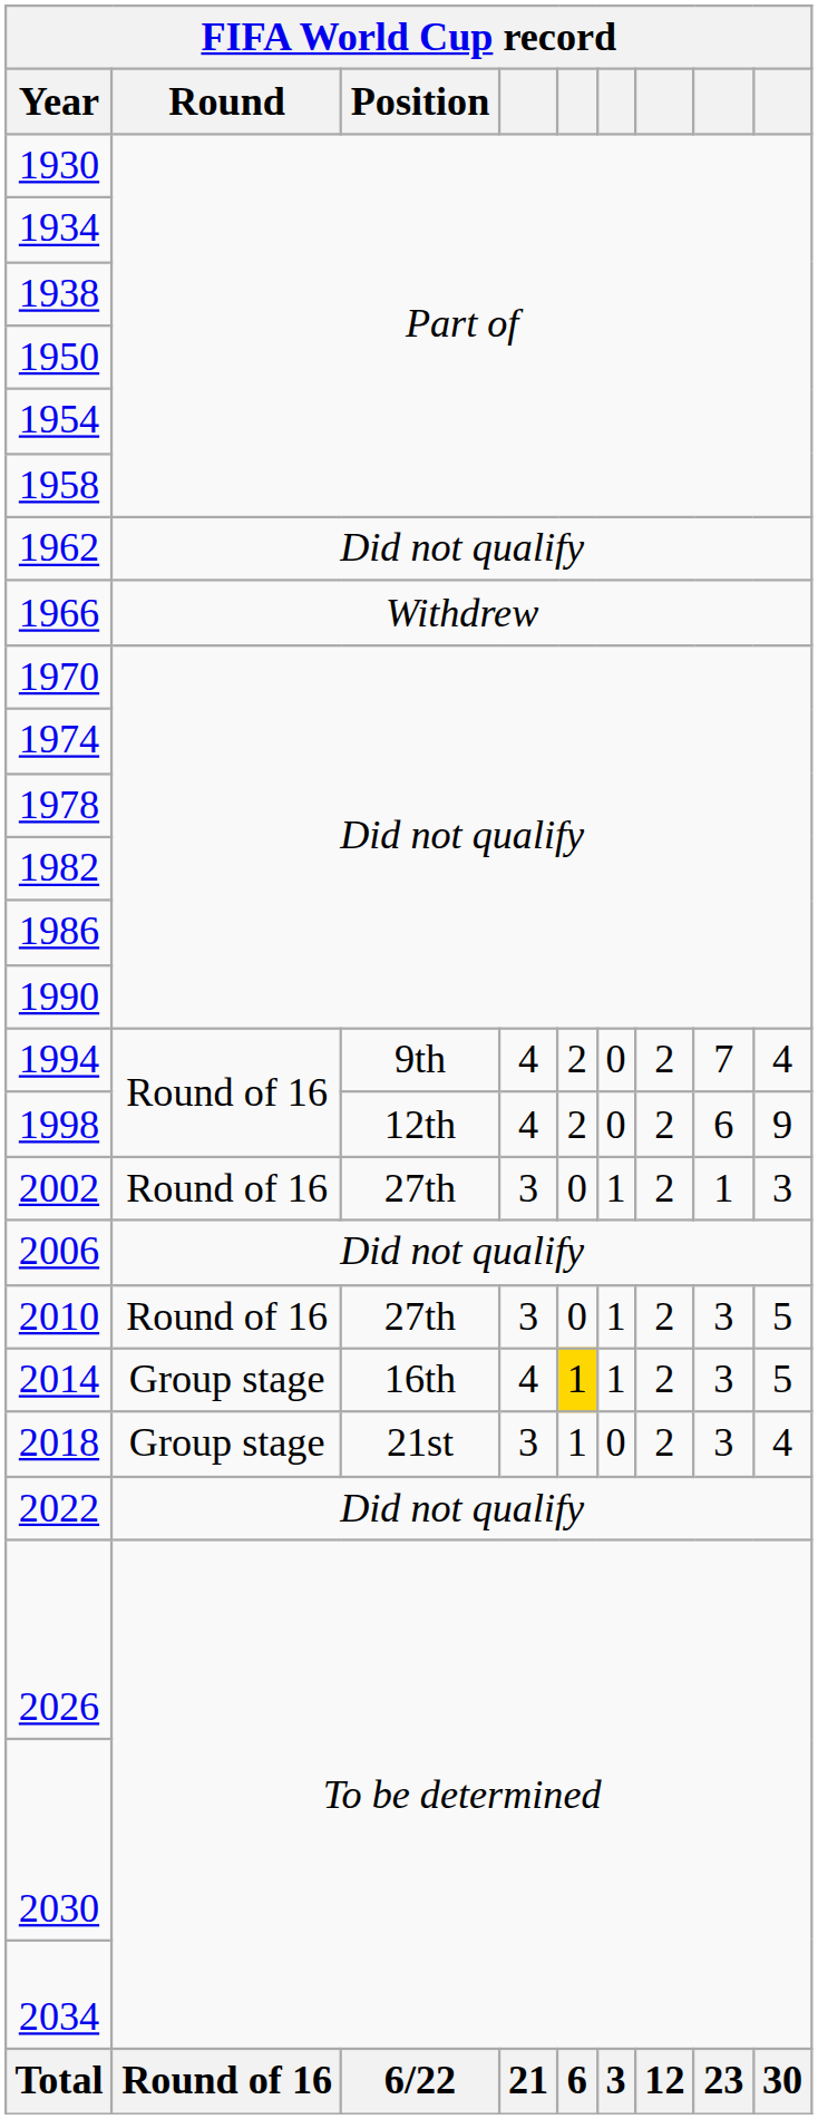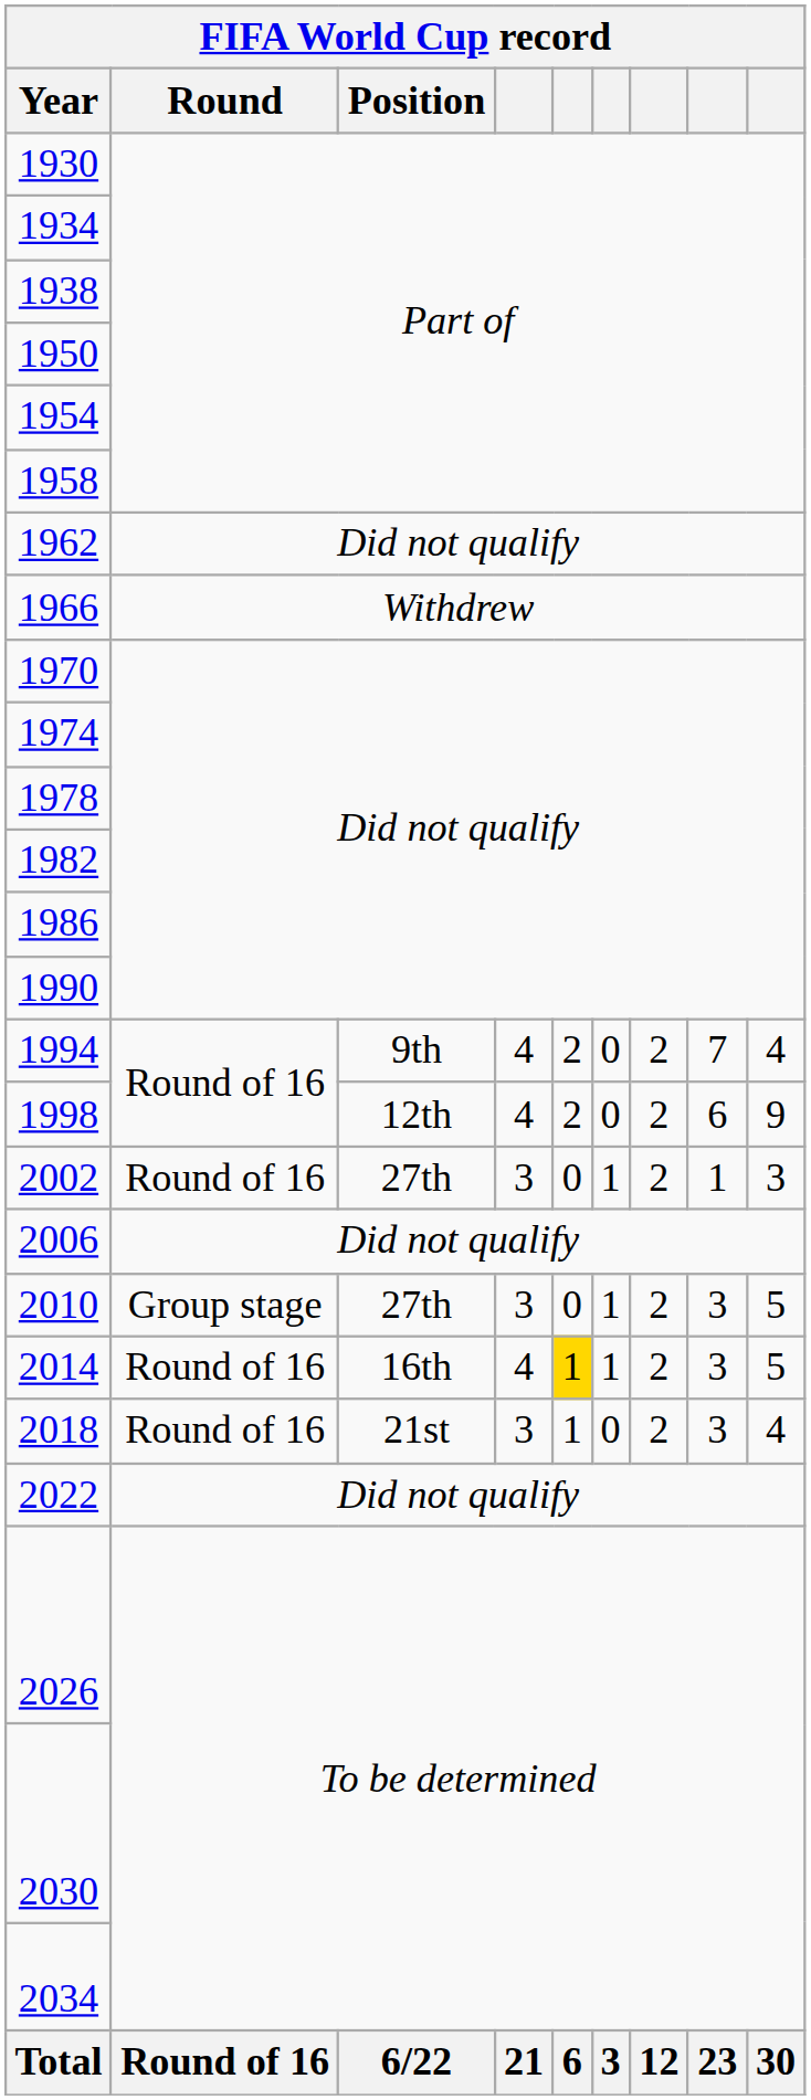2010 | Round: Round of 16 -> Group stage
2014 | Round: Group stage -> Round of 16
2018 | Round: Group stage -> Round of 16
